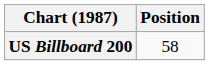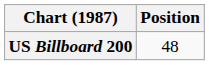US Billboard 200 | Position: 58 -> 48
